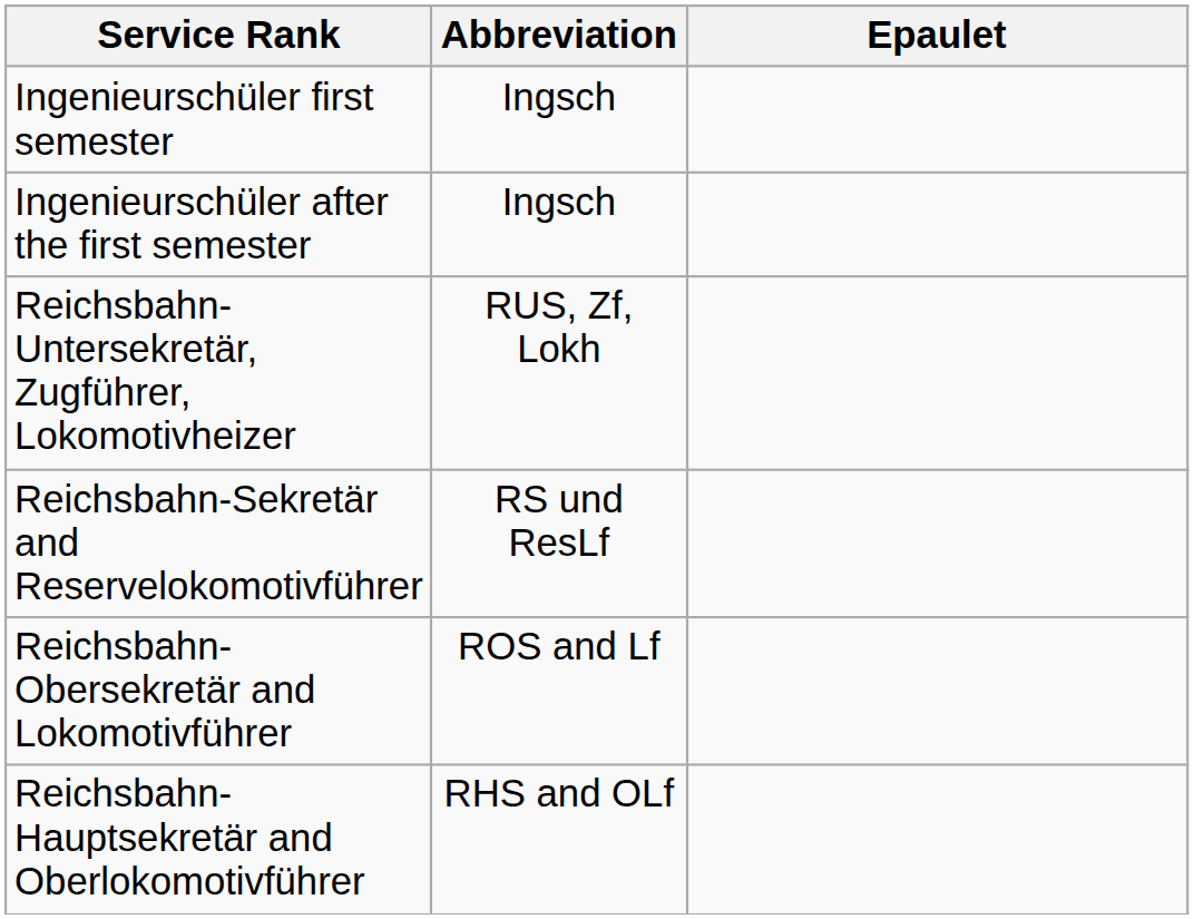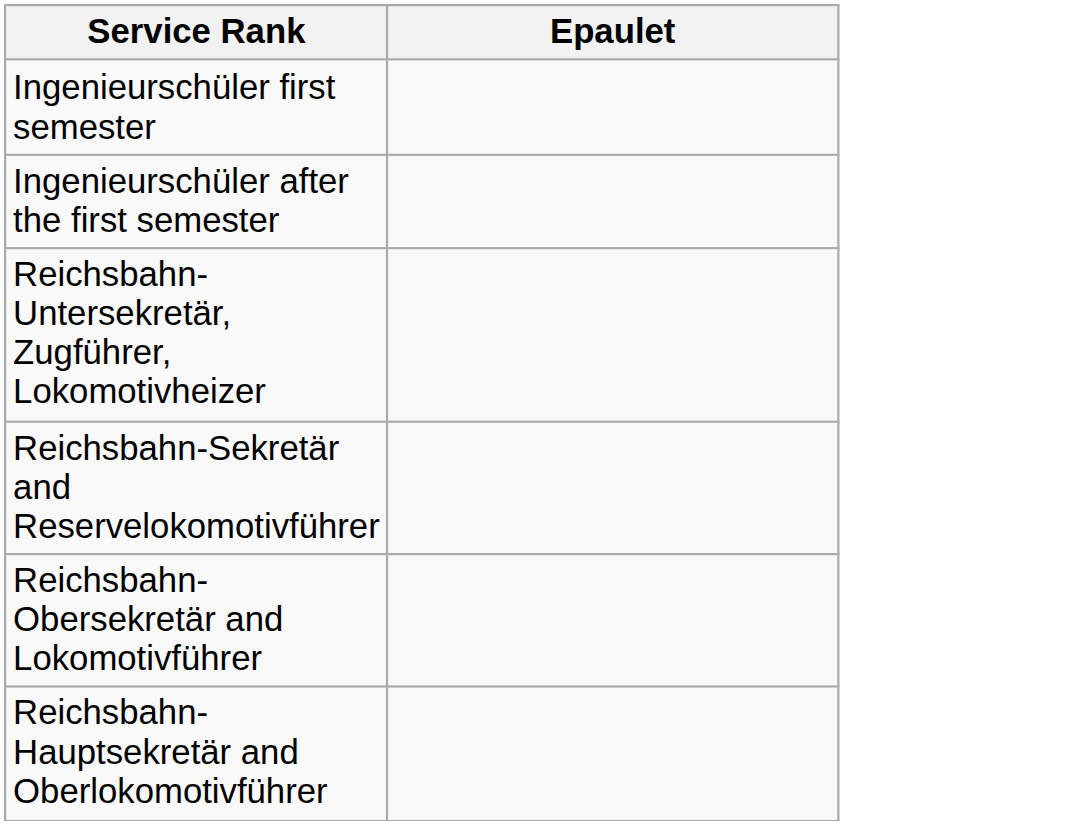- column: Abbreviation | Ingsch | Ingsch | RUS, Zf, Lokh | RS und ResLf | ROS and Lf | RHS and OLf
